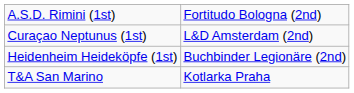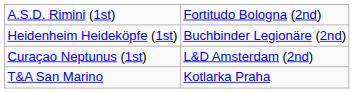rows swapped: Curaçao Neptunus (1st) <-> Heidenheim Heideköpfe (1st)
